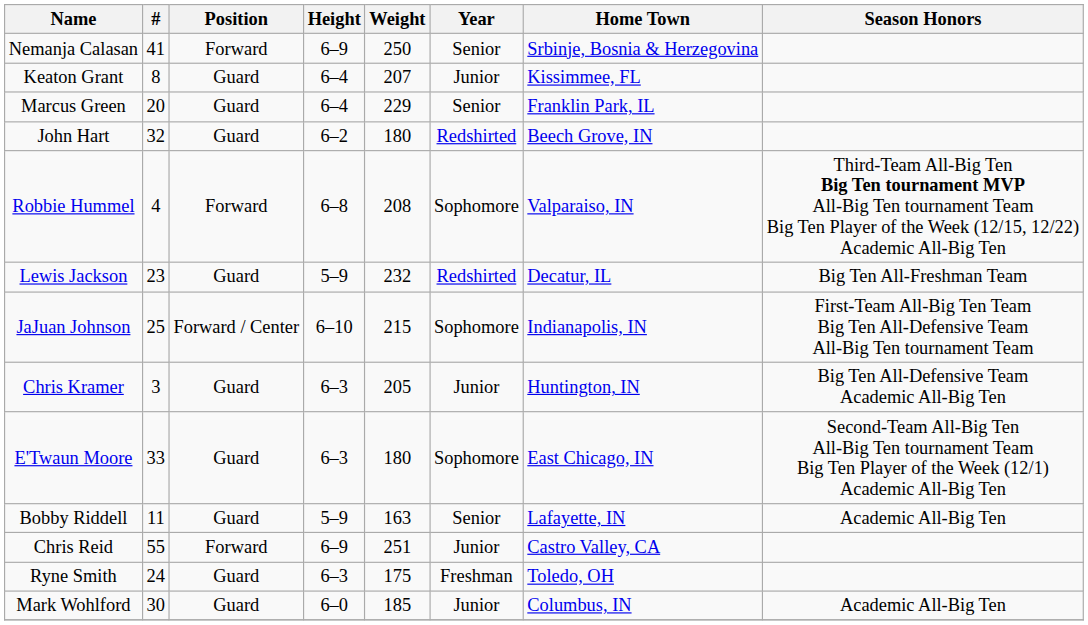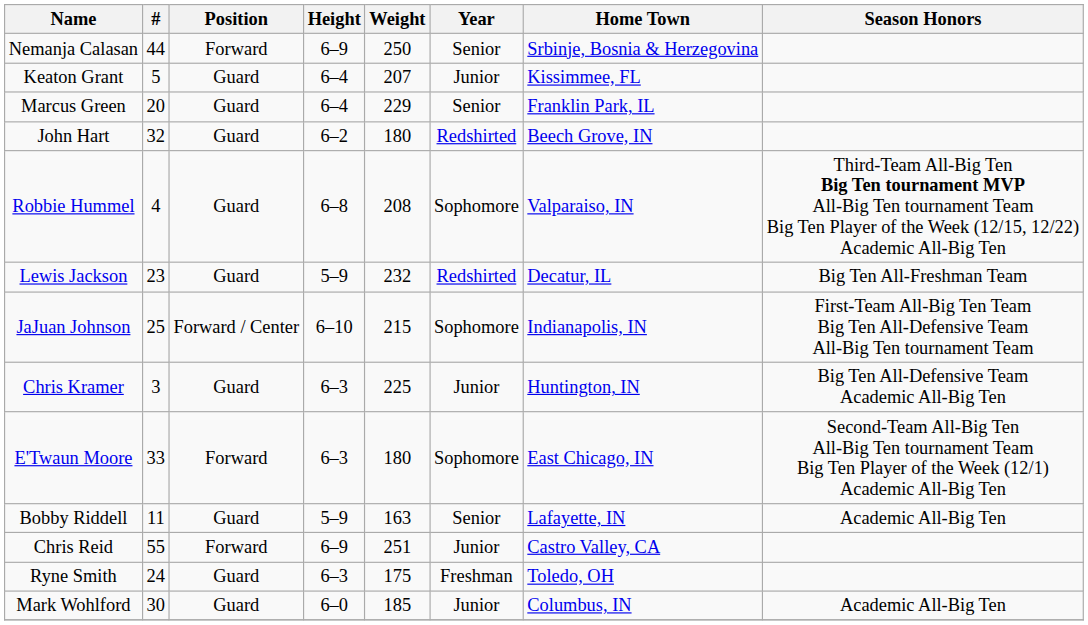Nemanja Calasan | #: 41 -> 44
Keaton Grant | #: 8 -> 5
Robbie Hummel | Position: Forward -> Guard
Chris Kramer | Weight: 205 -> 225
E'Twaun Moore | Position: Guard -> Forward
